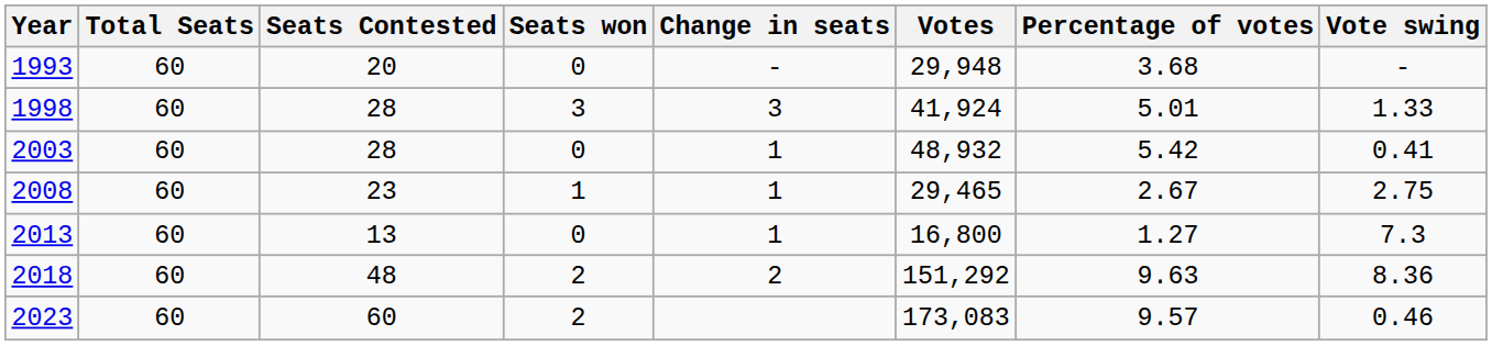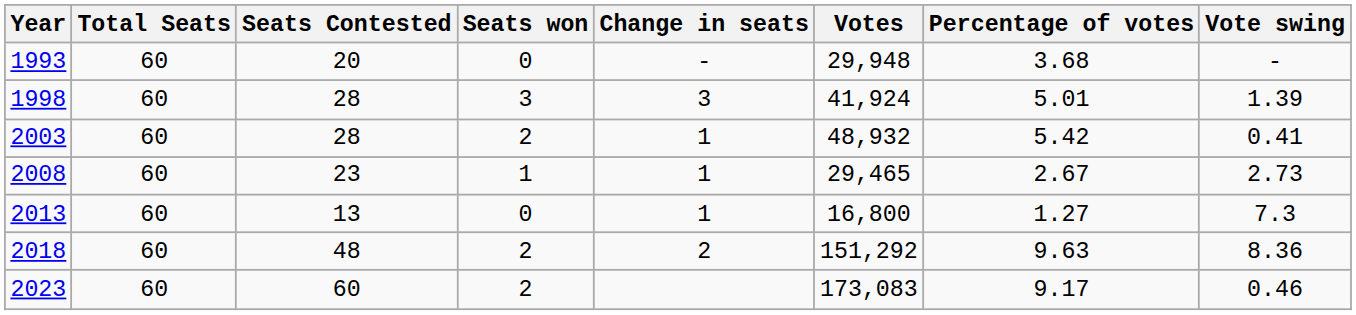1998 | Vote swing: 1.33 -> 1.39
2003 | Seats won: 0 -> 2
2008 | Vote swing: 2.75 -> 2.73
2023 | Percentage of votes: 9.57 -> 9.17
